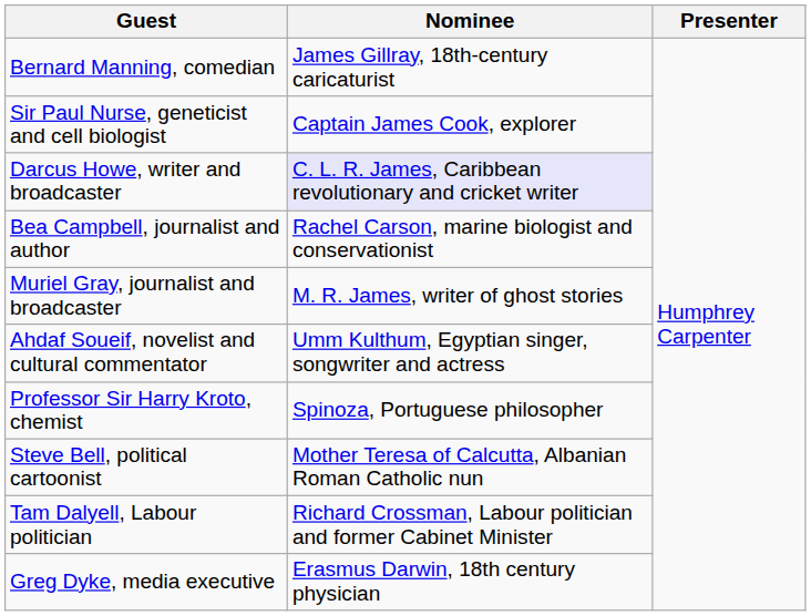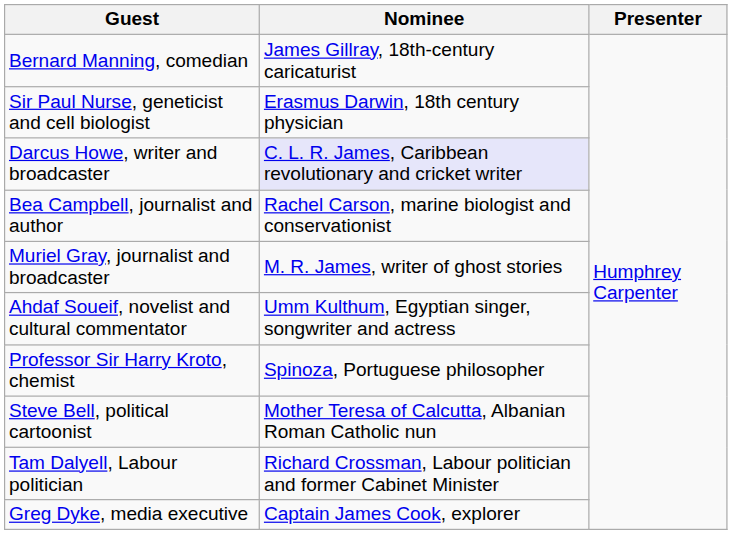Sir Paul Nurse, geneticist and cell biologist | Nominee: Captain James Cook, explorer -> Erasmus Darwin, 18th century physician
Greg Dyke, media executive | Nominee: Erasmus Darwin, 18th century physician -> Captain James Cook, explorer
